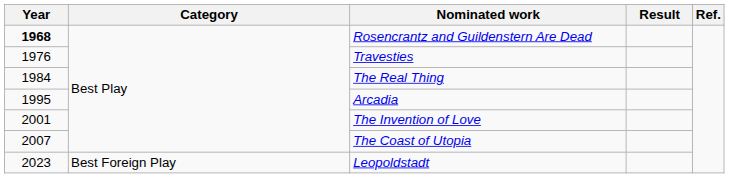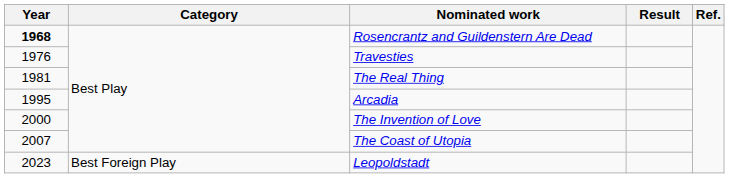The Real Thing | Year: 1984 -> 1981
The Invention of Love | Year: 2001 -> 2000
